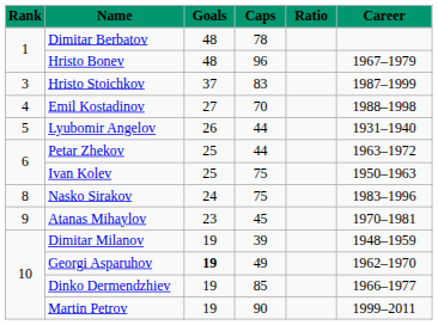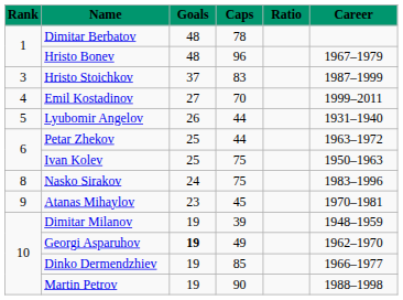Emil Kostadinov | Career: 1988–1998 -> 1999–2011
Martin Petrov | Career: 1999–2011 -> 1988–1998
